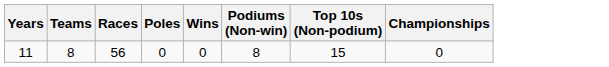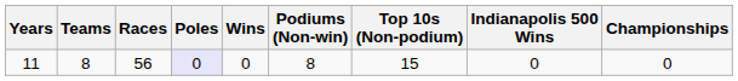+ column: Indianapolis 500 Wins | 0
11 | Poles: no background -> lavender background
